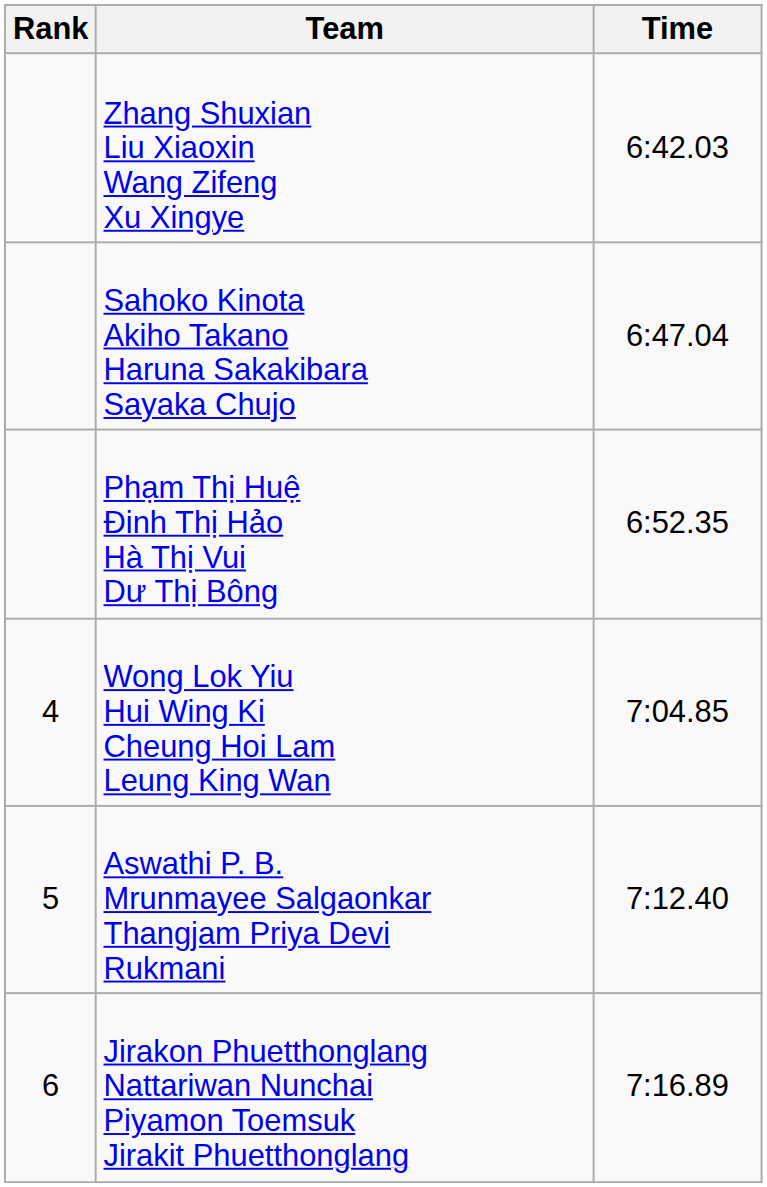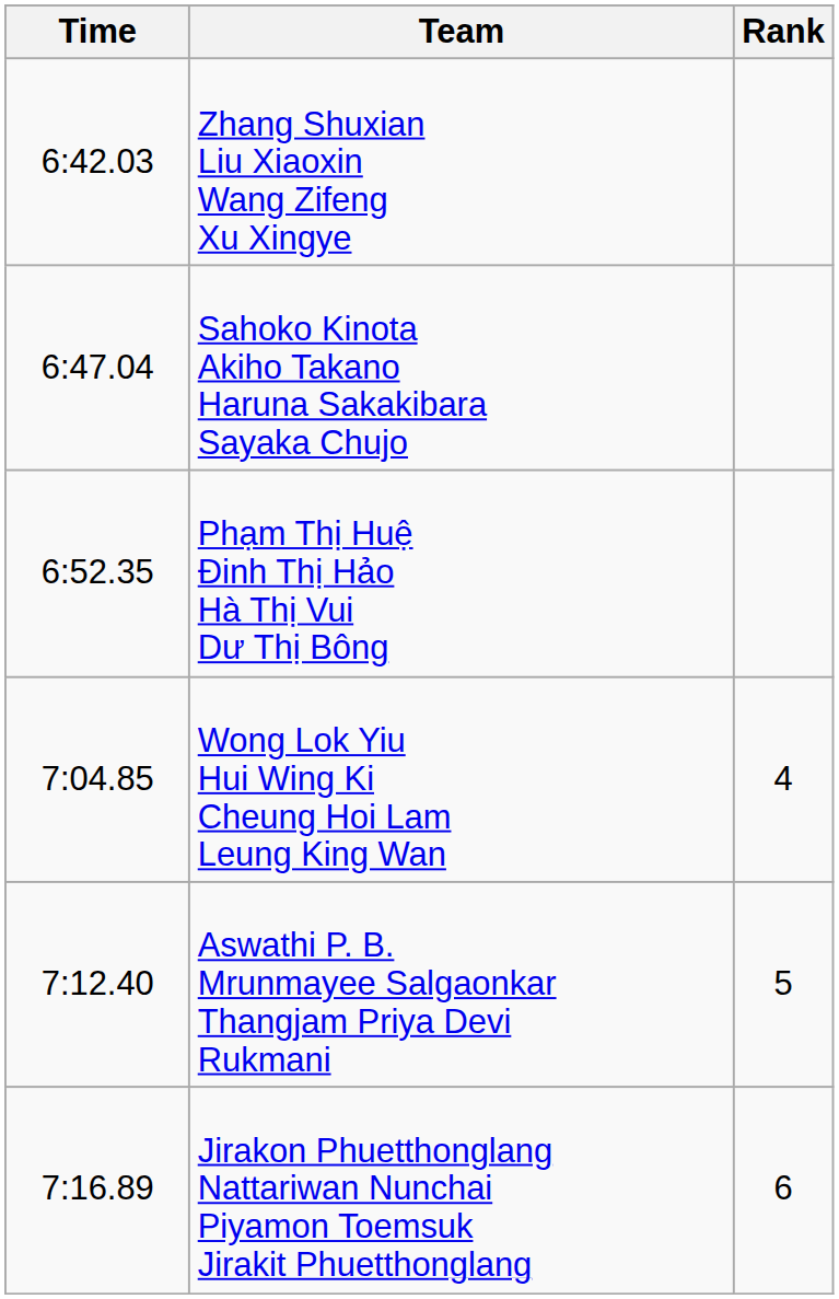columns swapped: Rank <-> Time
